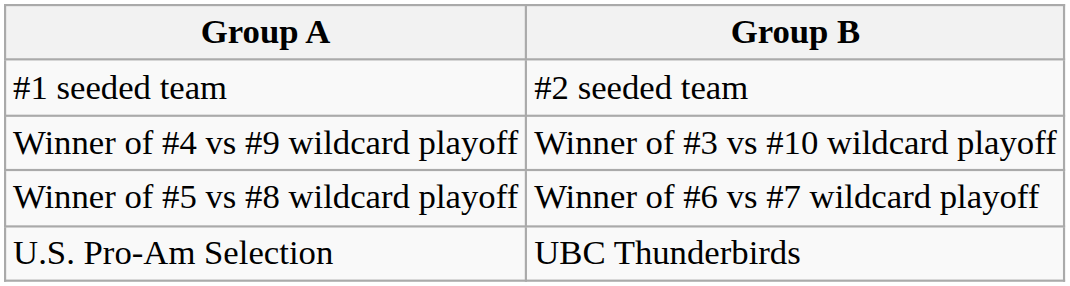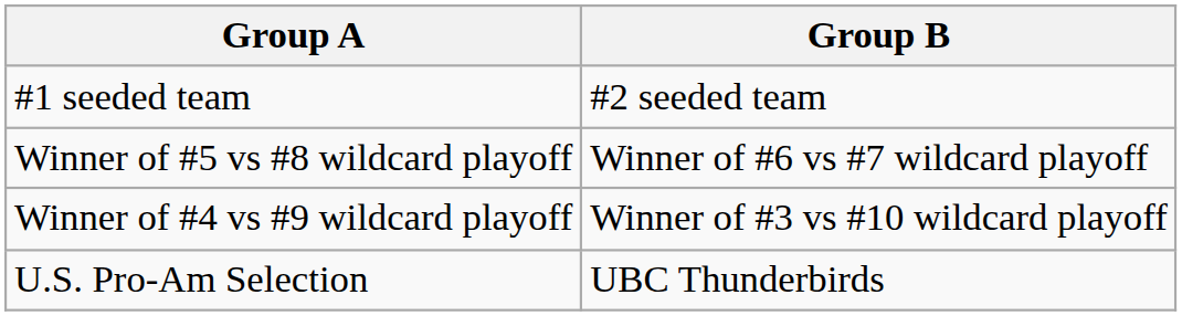rows swapped: Winner of #4 vs #9 wildcard playoff <-> Winner of #5 vs #8 wildcard playoff
